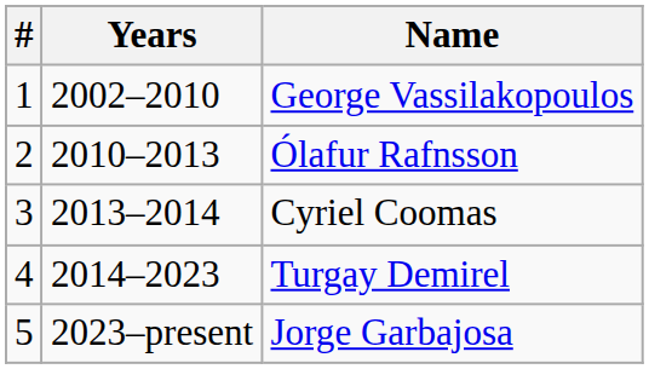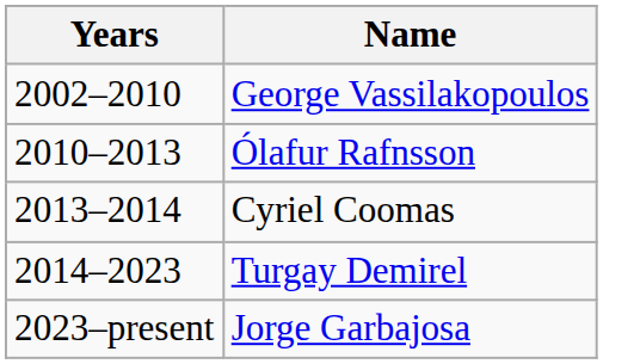- column: # | 1 | 2 | 3 | 4 | 5
